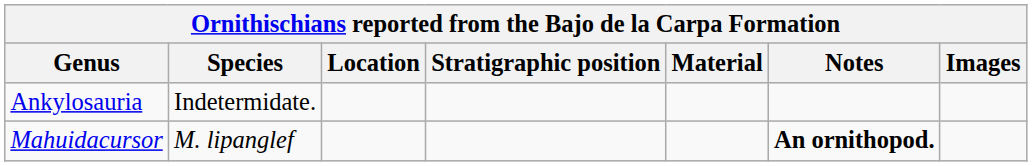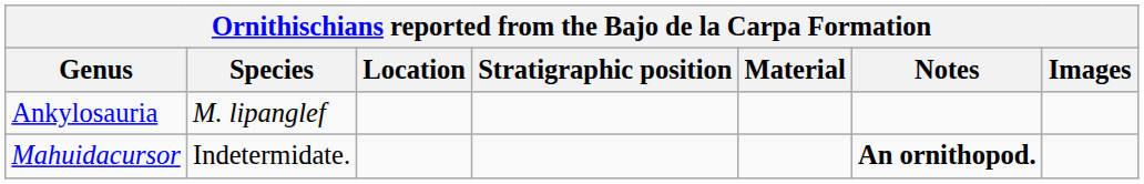Ankylosauria | Species: Indetermidate. -> M. lipanglef
Mahuidacursor | Species: M. lipanglef -> Indetermidate.
